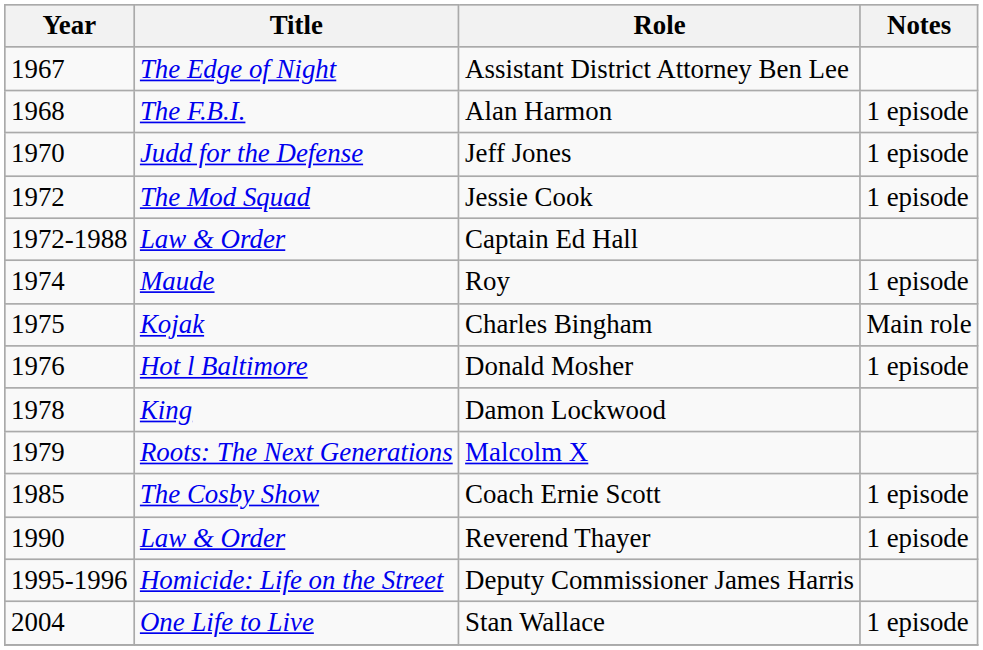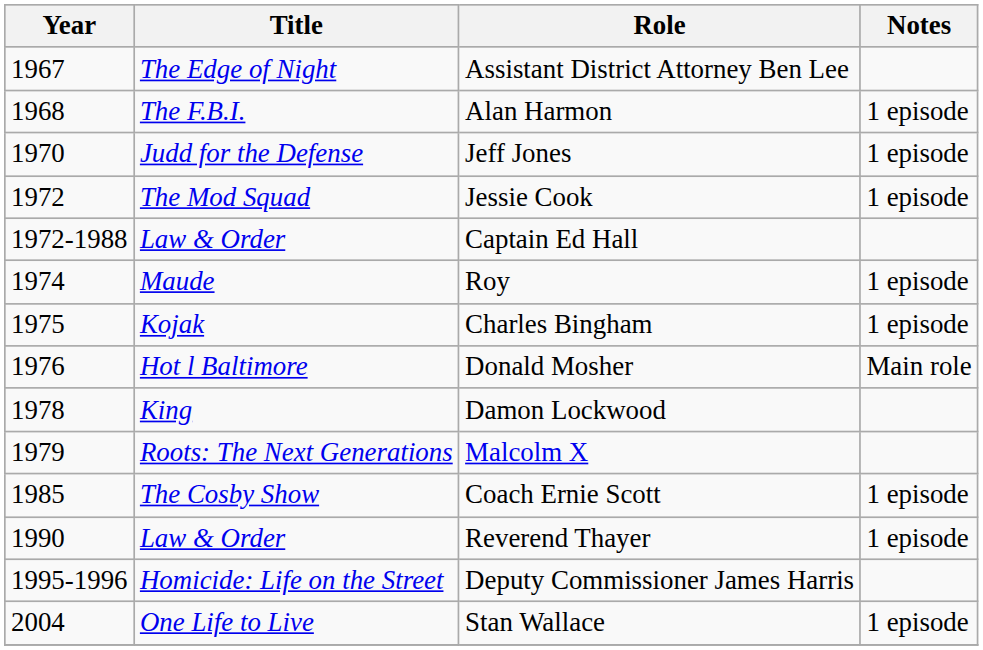Charles Bingham | Notes: Main role -> 1 episode
Donald Mosher | Notes: 1 episode -> Main role
